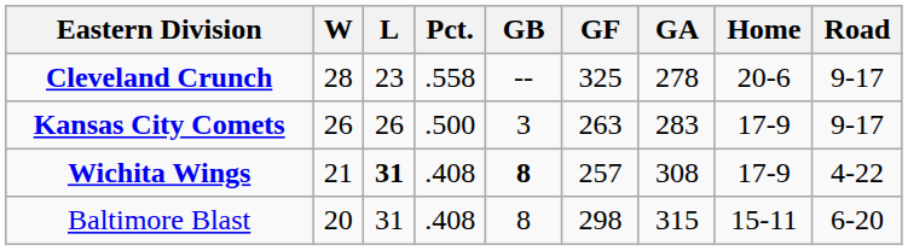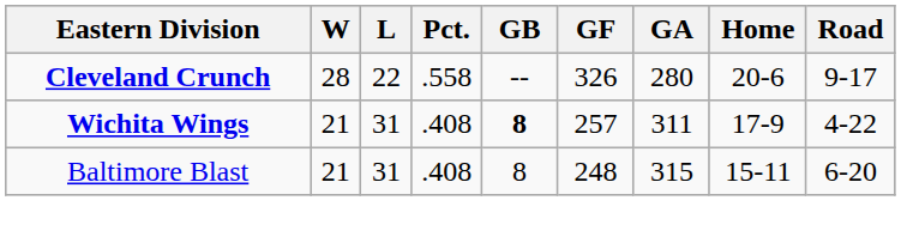Cleveland Crunch | L: 23 -> 22
Cleveland Crunch | GF: 325 -> 326
Cleveland Crunch | GA: 278 -> 280
- row: Kansas City Comets | 26 | 26 | .500 | 3 | 263 | 283 | 17-9 | 9-17
Wichita Wings | L: bold -> normal
Wichita Wings | GA: 308 -> 311
Baltimore Blast | W: 20 -> 21
Baltimore Blast | GF: 298 -> 248
